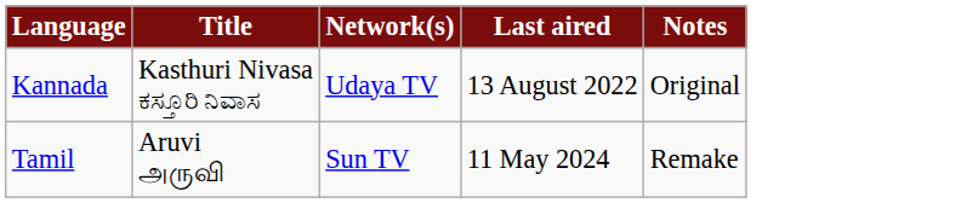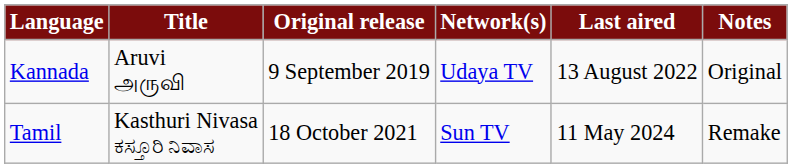+ column: Original release | 9 September 2019 | 18 October 2021
Kannada | Title: Kasthuri Nivasa ಕಸ್ತೂರಿ ನಿವಾಸ -> Aruvi அருவி
Tamil | Title: Aruvi அருவி -> Kasthuri Nivasa ಕಸ್ತೂರಿ ನಿವಾಸ
